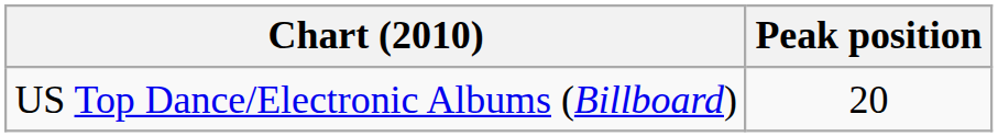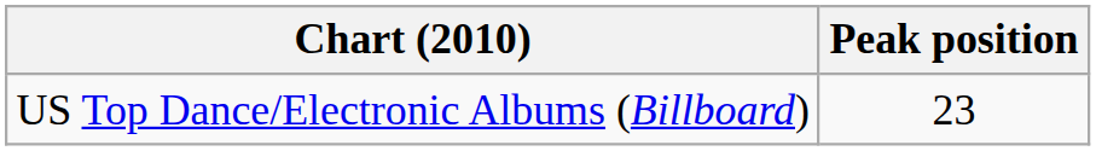US Top Dance/Electronic Albums (Billboard) | Peak position: 20 -> 23
